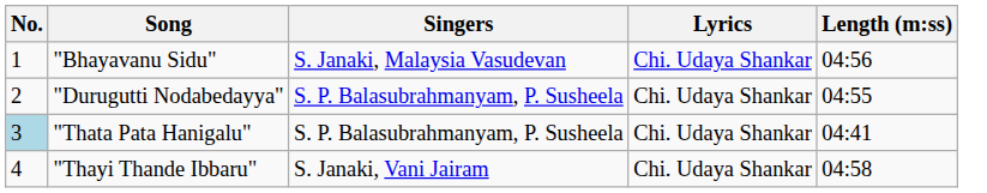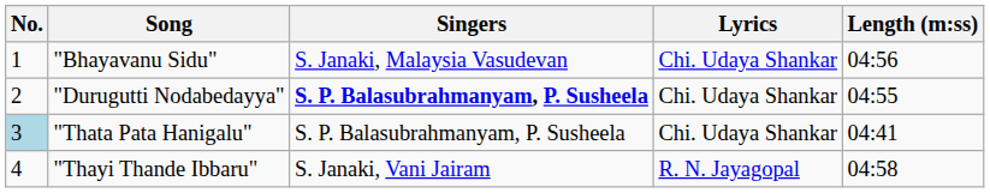"Durugutti Nodabedayya" | Singers: normal -> bold
"Thayi Thande Ibbaru" | Lyrics: Chi. Udaya Shankar -> R. N. Jayagopal
